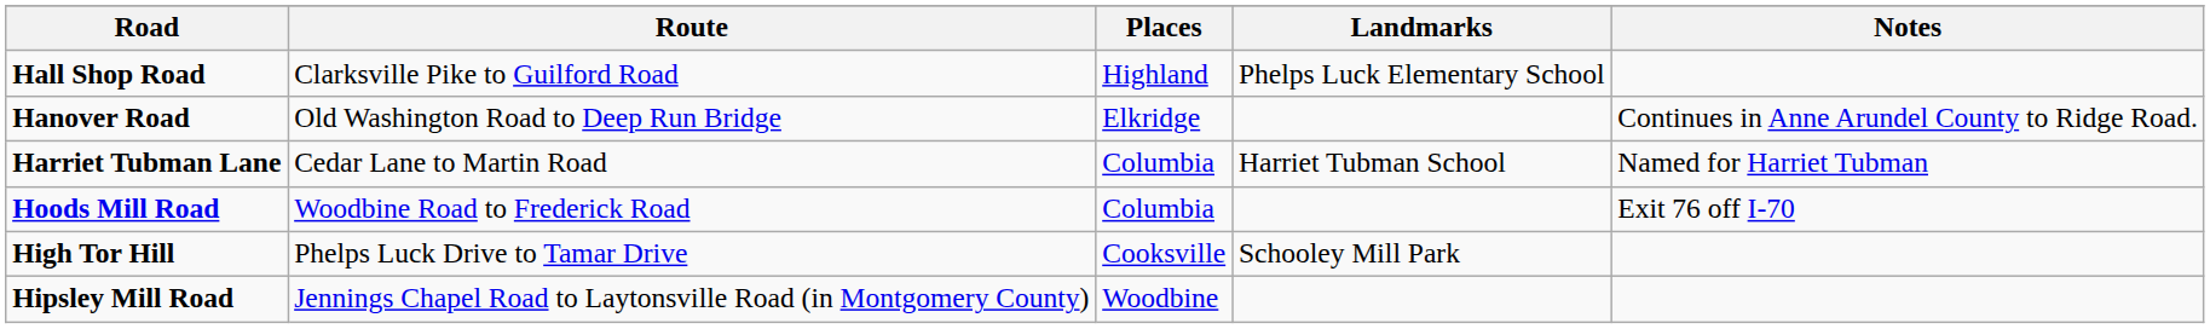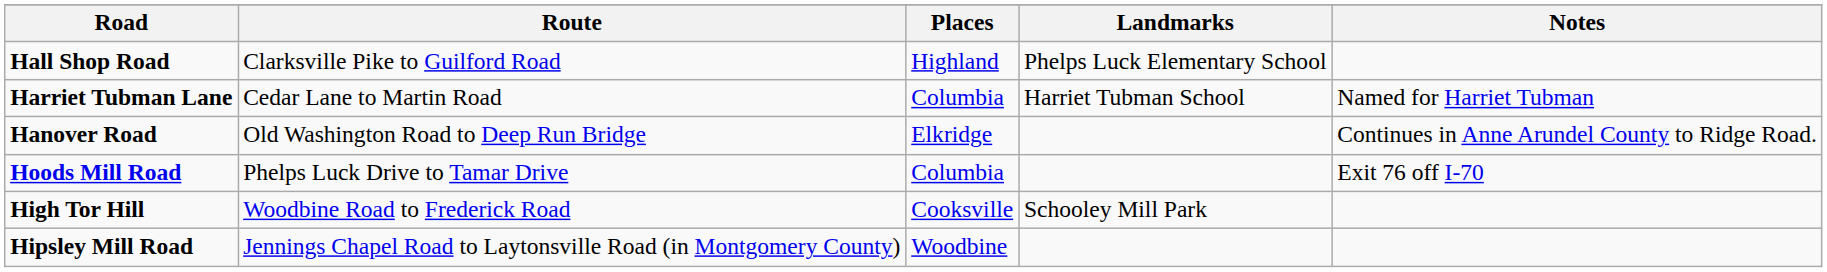rows swapped: Hanover Road <-> Harriet Tubman Lane
Hoods Mill Road | Route: Woodbine Road to Frederick Road -> Phelps Luck Drive to Tamar Drive
High Tor Hill | Route: Phelps Luck Drive to Tamar Drive -> Woodbine Road to Frederick Road
